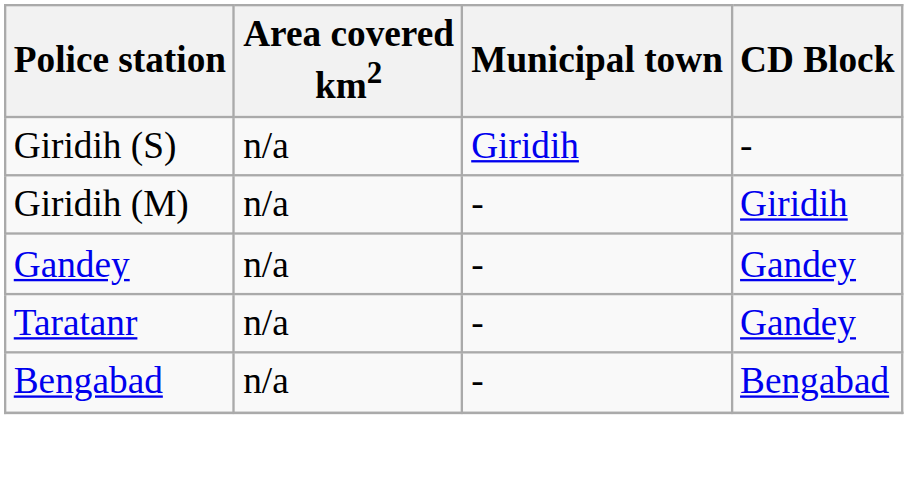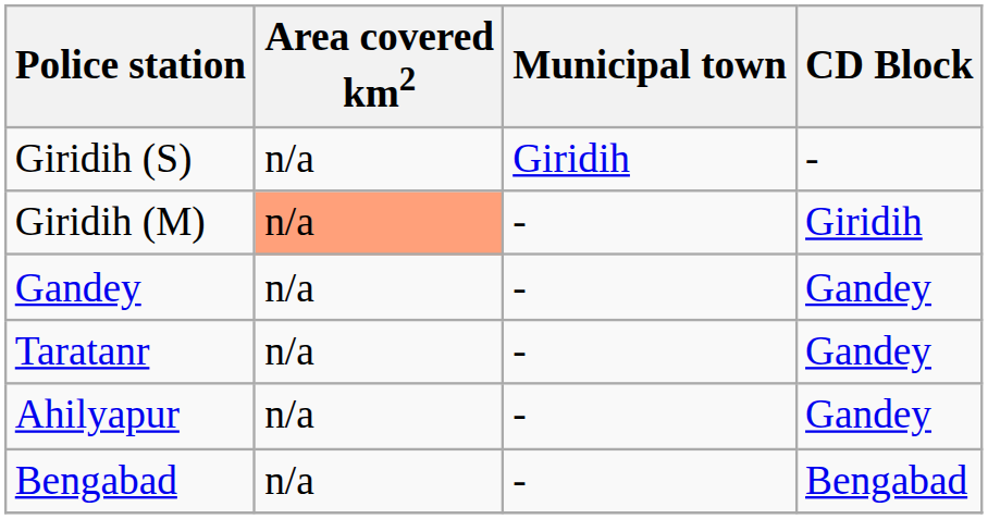Giridih (M) | Area covered km2: no background -> lightsalmon background
+ row: Ahilyapur | n/a | - | Gandey
